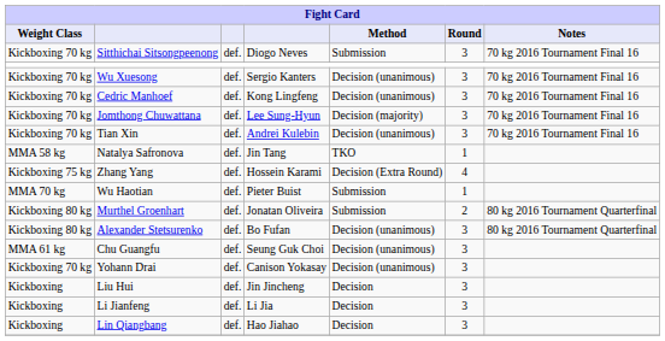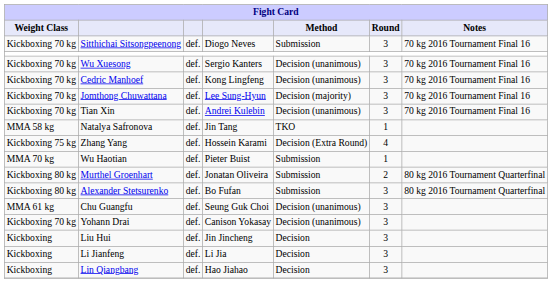Alexander Stetsurenko | Fight Card / Method: Decision (unanimous) -> Submission
